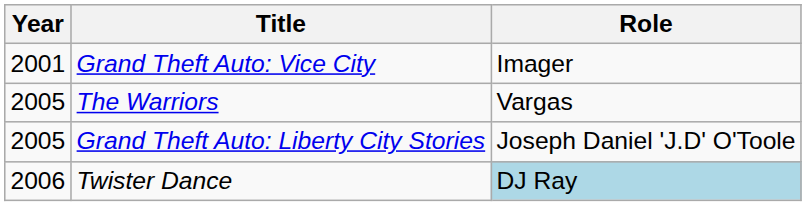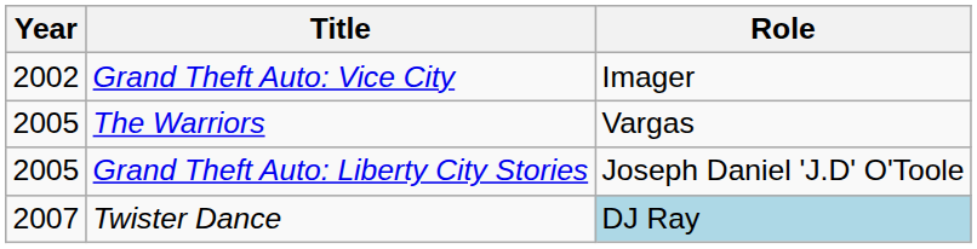Grand Theft Auto: Vice City | Year: 2001 -> 2002
Twister Dance | Year: 2006 -> 2007
